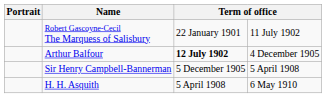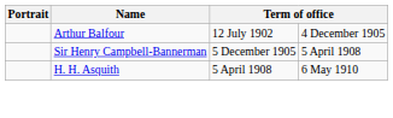- row: Robert Gascoyne-Cecil The Marquess of Salisbury | 22 January 1901 | 11 July 1902
Arthur Balfour | column 3: bold -> normal
